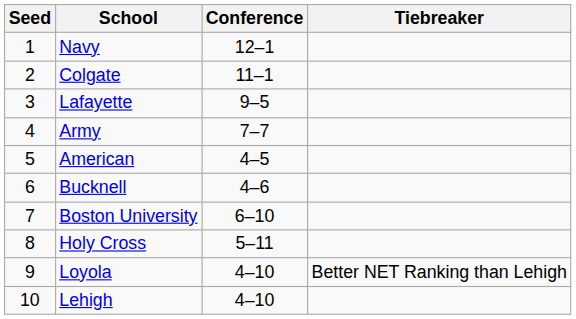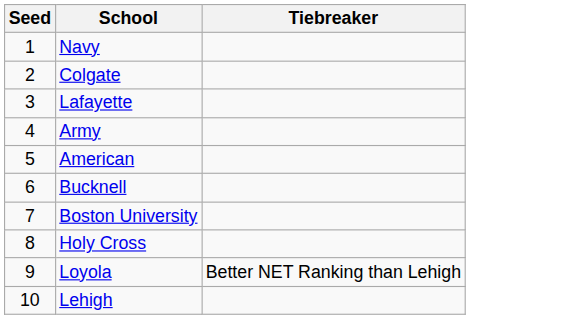- column: Conference | 12–1 | 11–1 | 9–5 | 7–7 | 4–5 | 4–6 | 6–10 | 5–11 | 4–10 | 4–10
